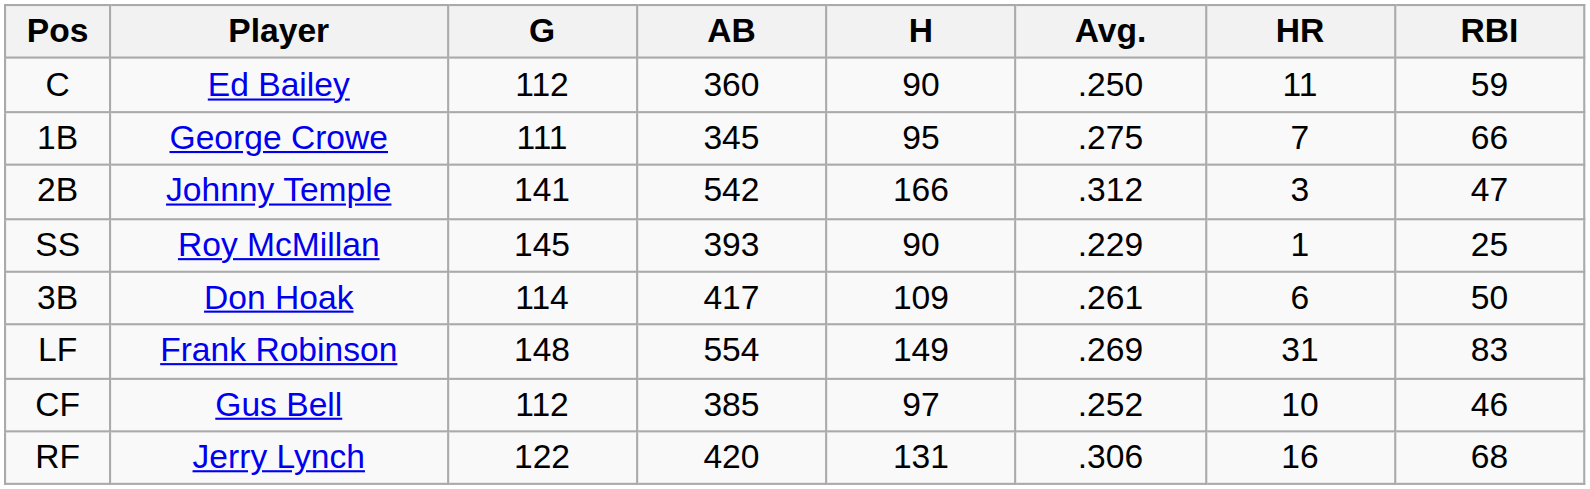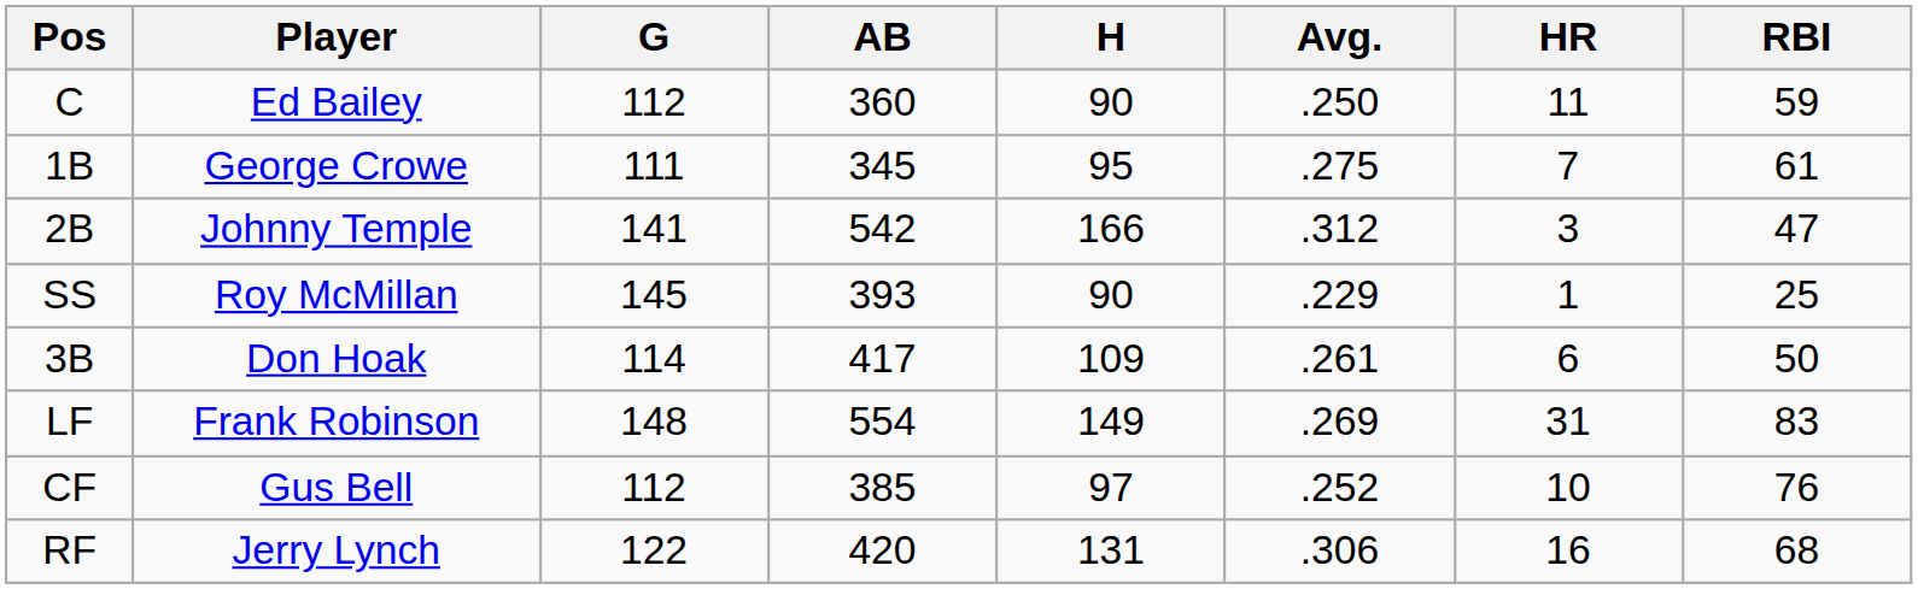1B | RBI: 66 -> 61
CF | RBI: 46 -> 76
